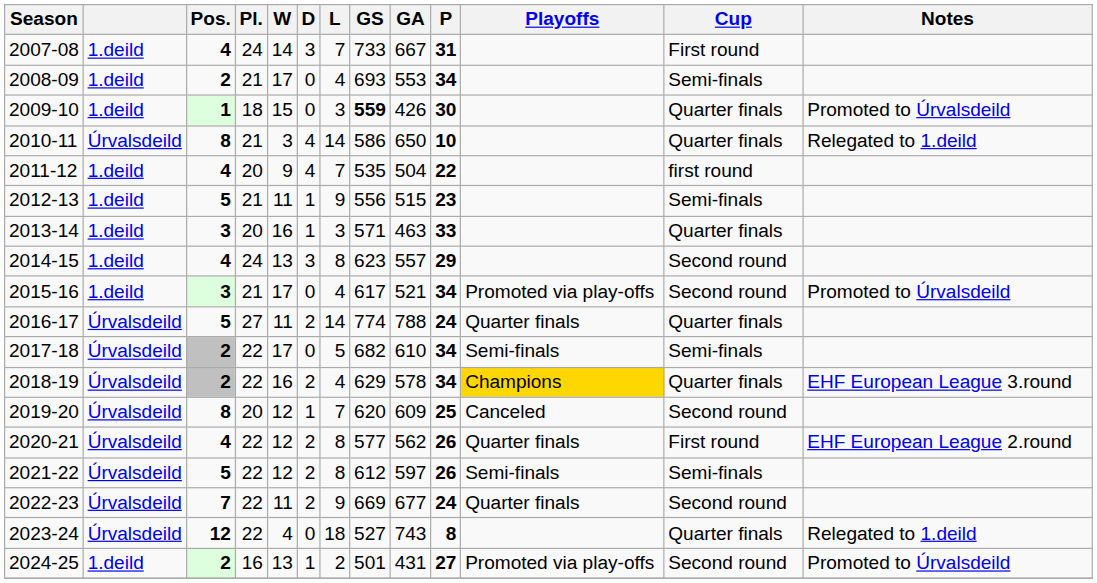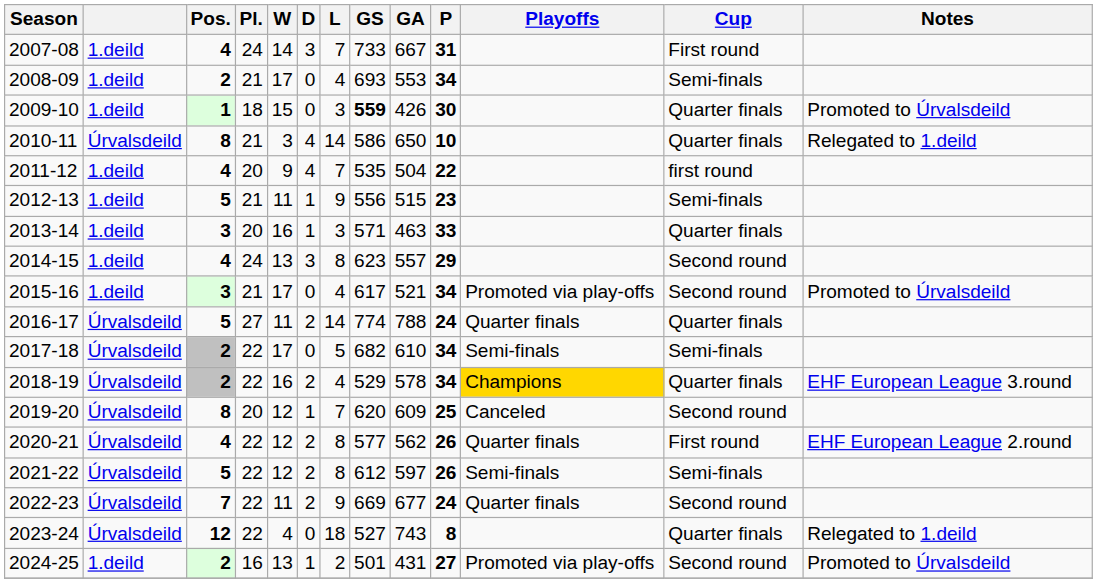2018-19 | GS: 629 -> 529
